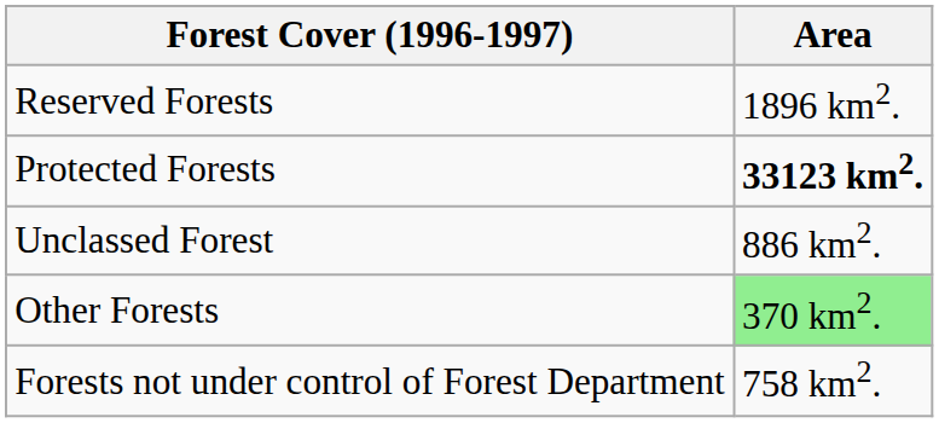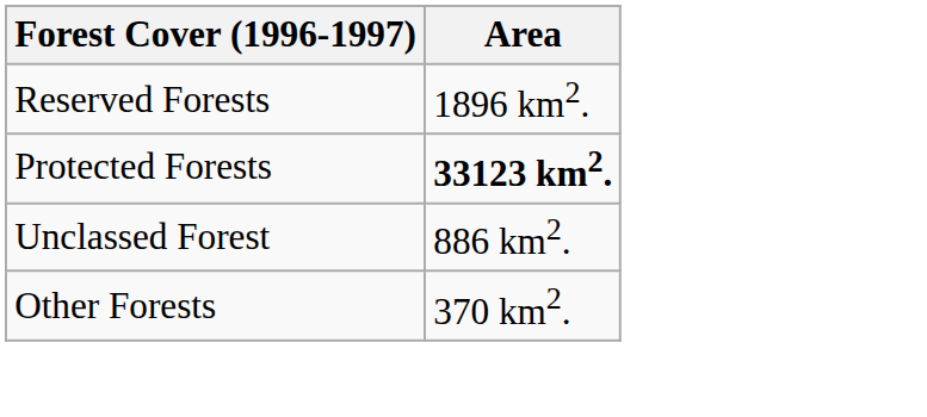Other Forests | Area: lightgreen background -> no background
- row: Forests not under control of Forest Department | 758 km2.
